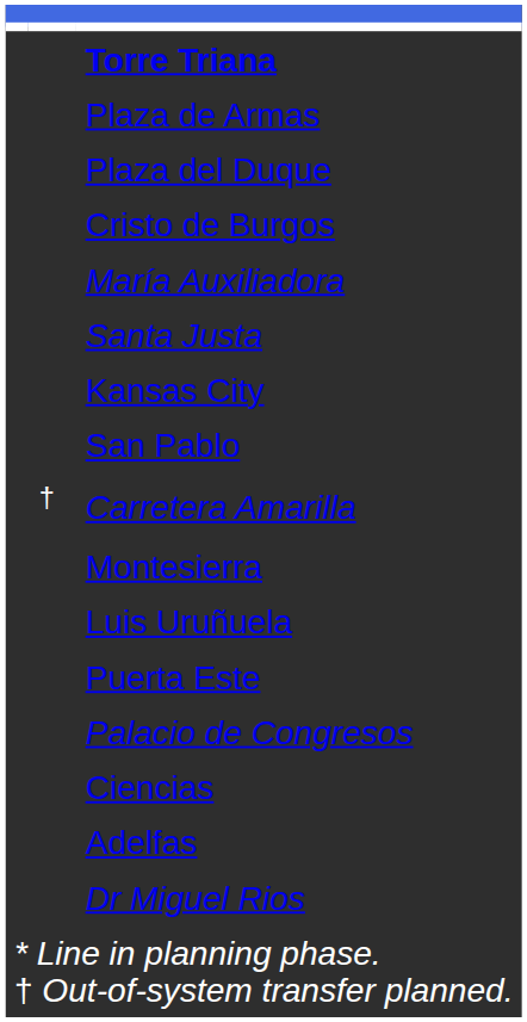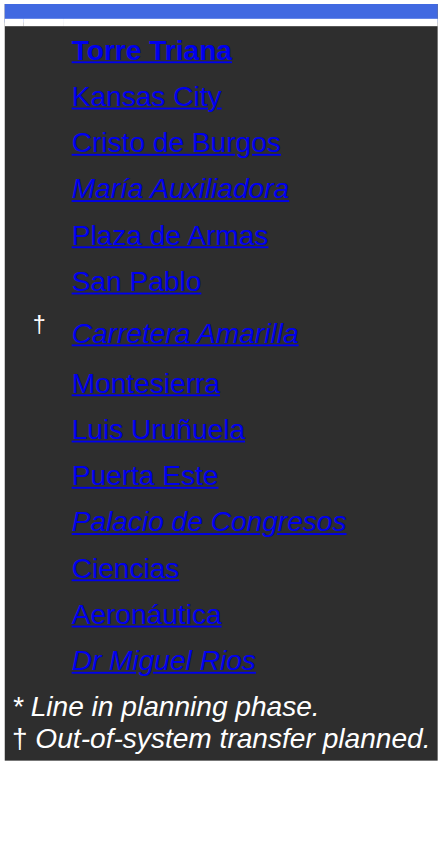rows swapped: Plaza de Armas <-> Kansas City
- row: Plaza del Duque
- row: Santa Justa
- row: Adelfas
+ row: Aeronáutica
